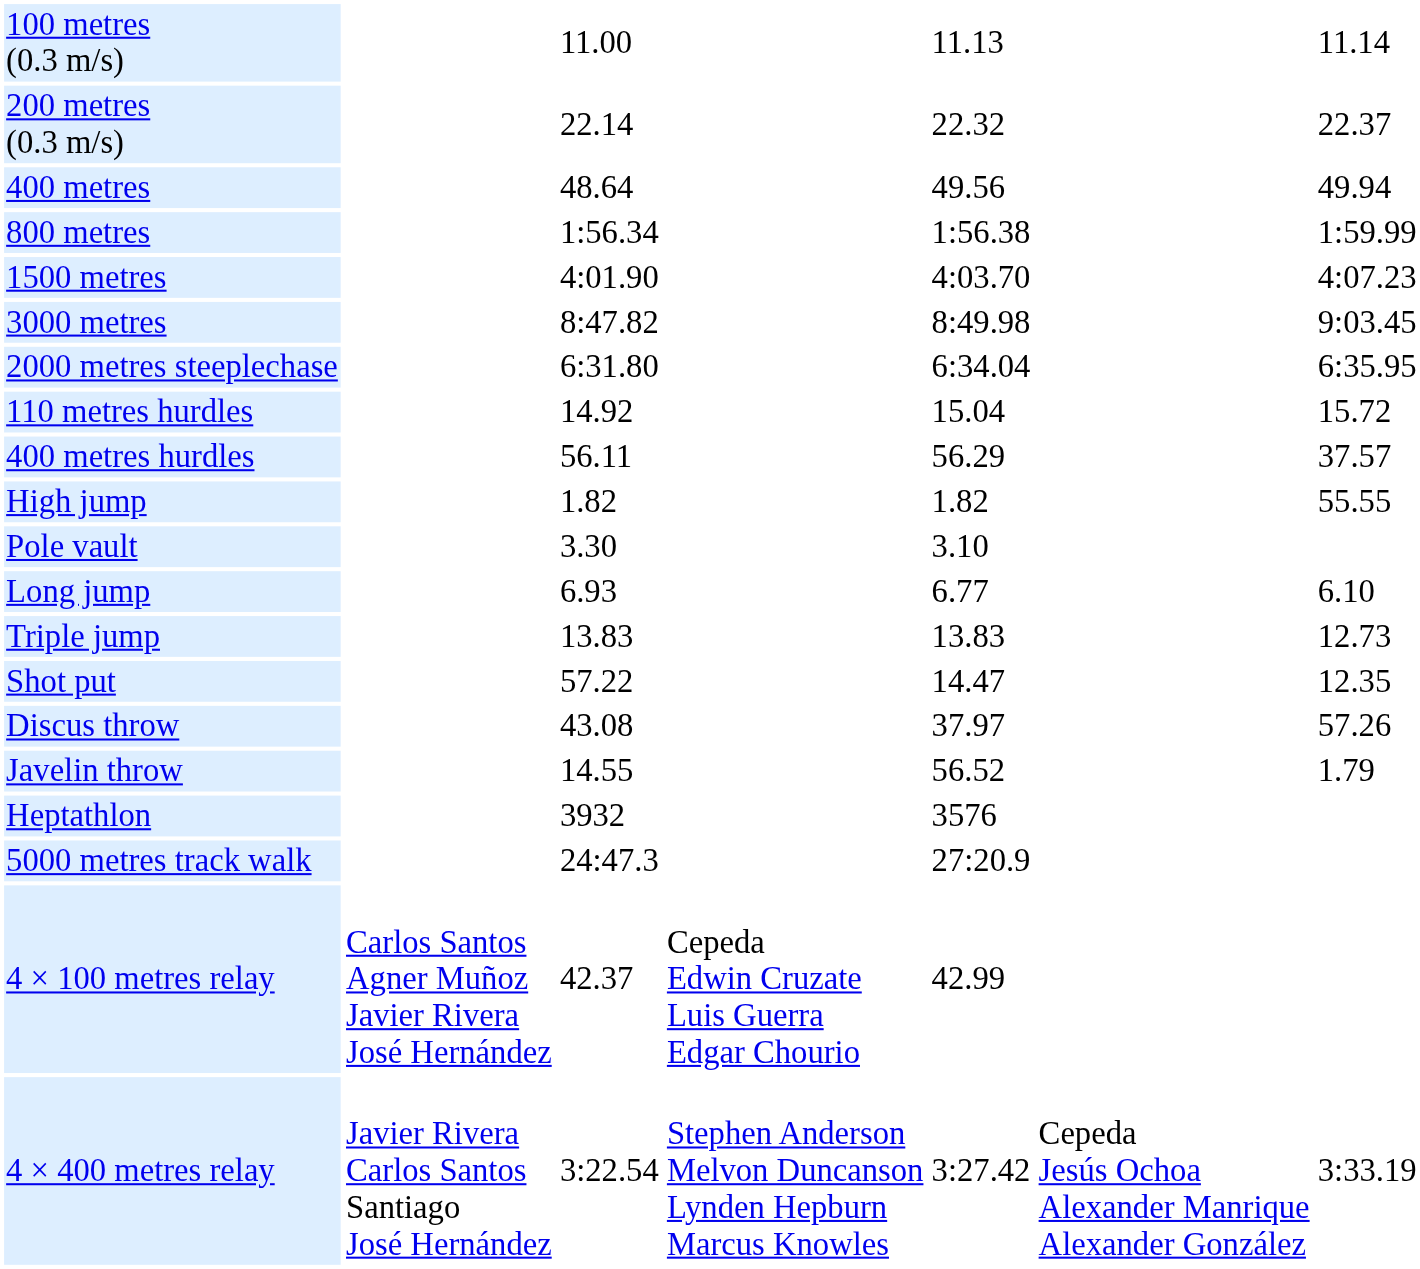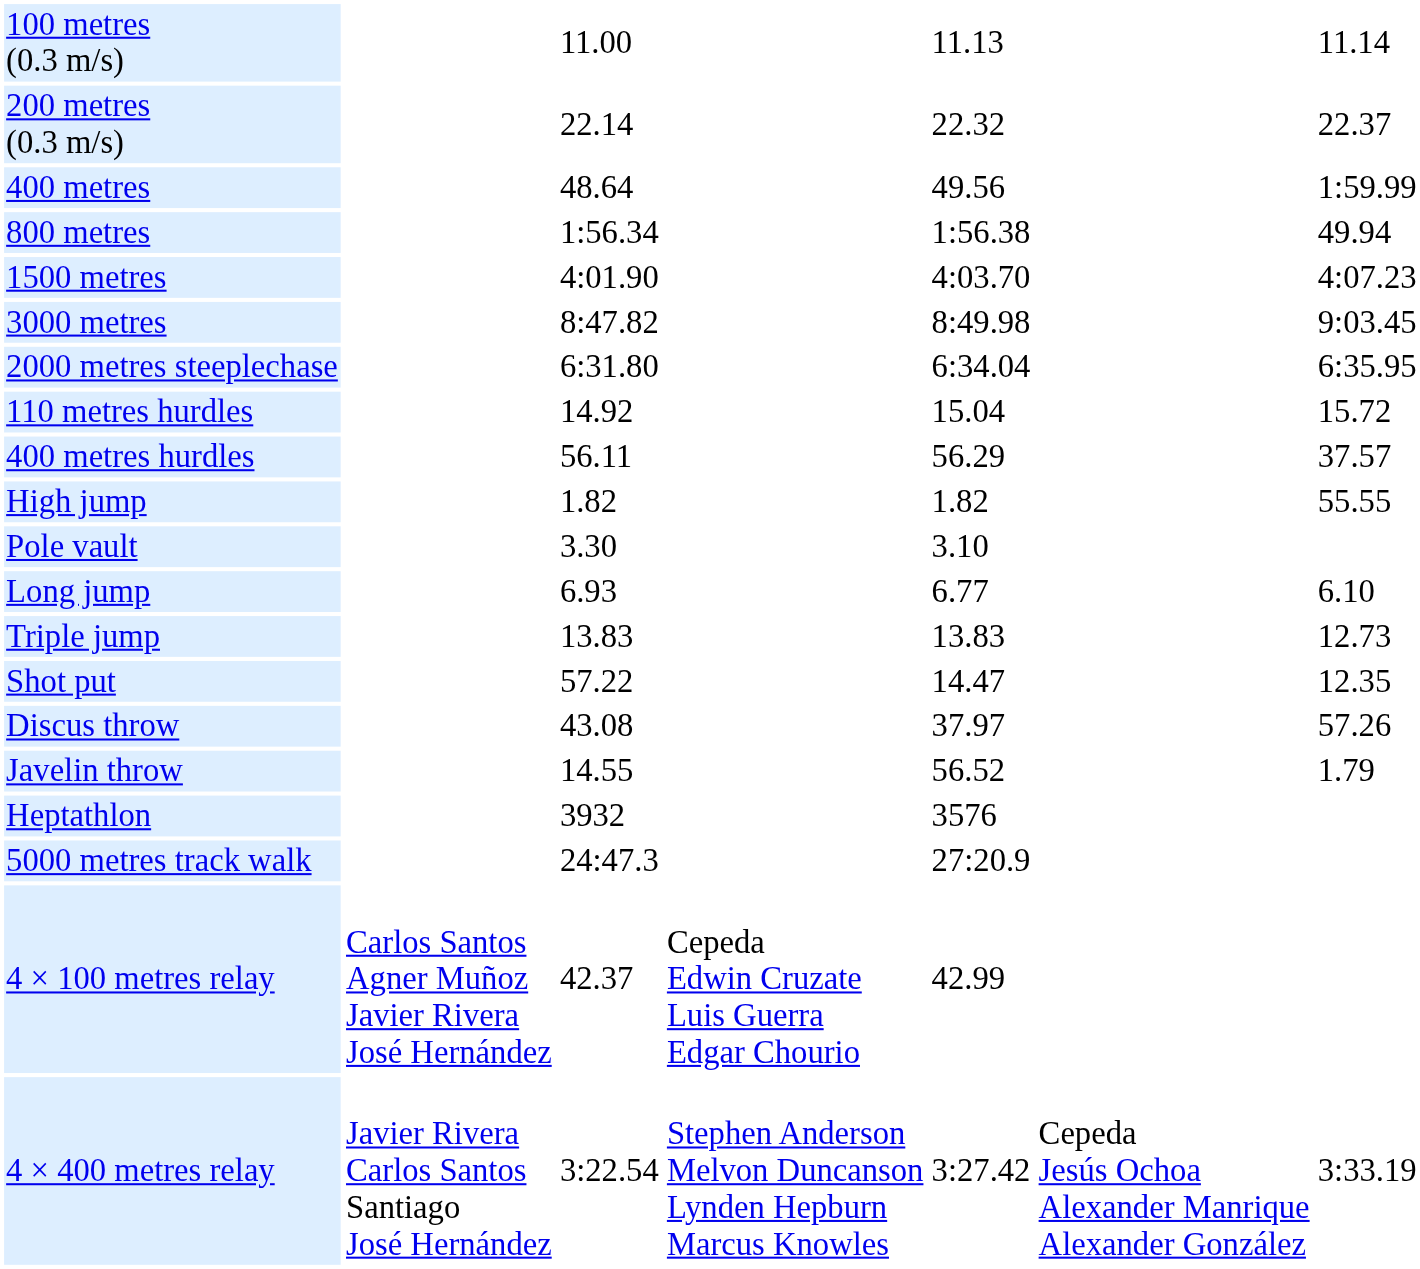400 metres | column 7: 49.94 -> 1:59.99
800 metres | column 7: 1:59.99 -> 49.94
